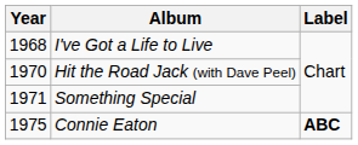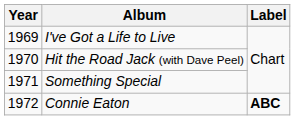I've Got a Life to Live | Year: 1968 -> 1969
Connie Eaton | Year: 1975 -> 1972
